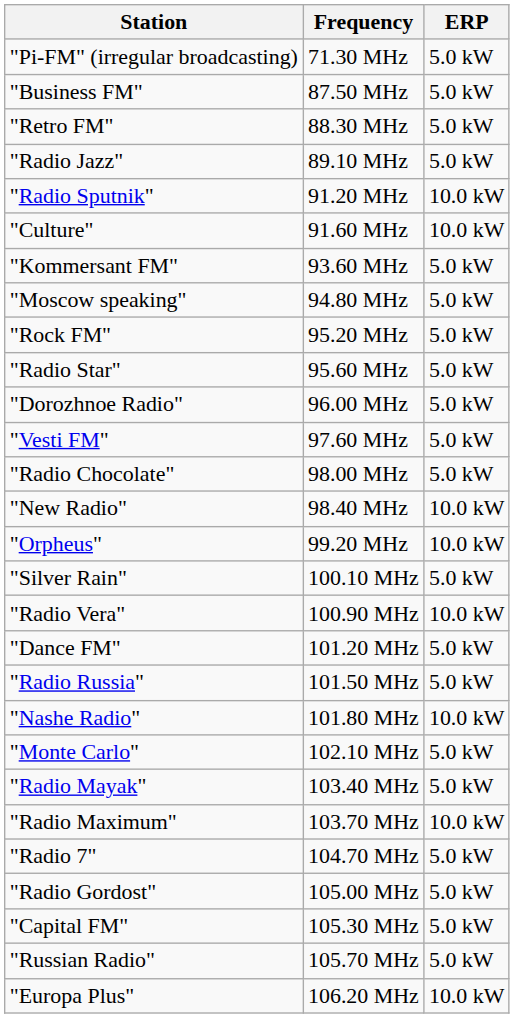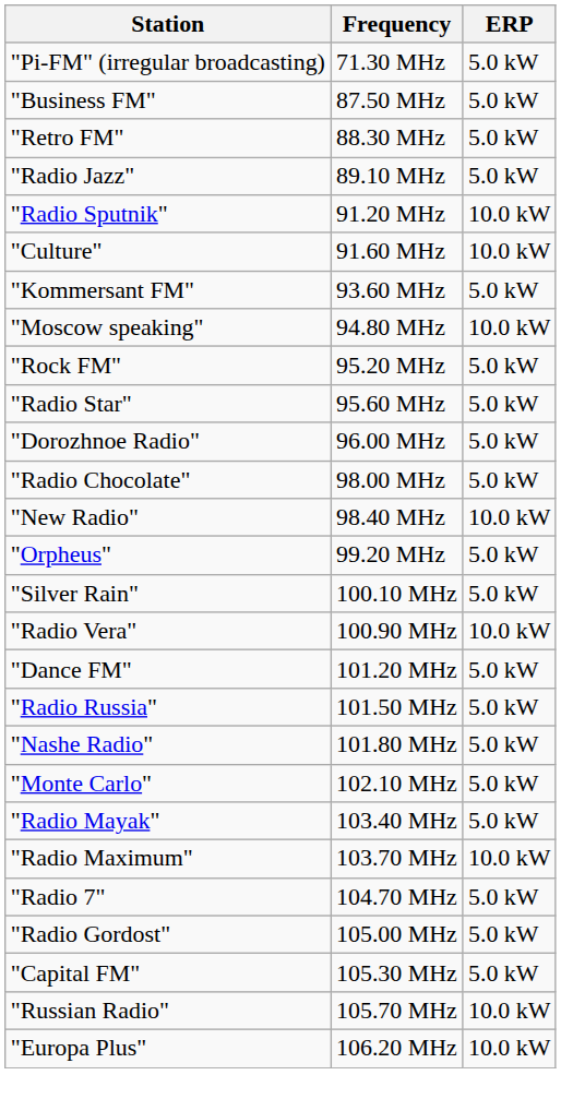"Moscow speaking" | ERP: 5.0 kW -> 10.0 kW
- row: "Vesti FM" | 97.60 MHz | 5.0 kW
"Orpheus" | ERP: 10.0 kW -> 5.0 kW
"Nashe Radio" | ERP: 10.0 kW -> 5.0 kW
"Russian Radio" | ERP: 5.0 kW -> 10.0 kW
